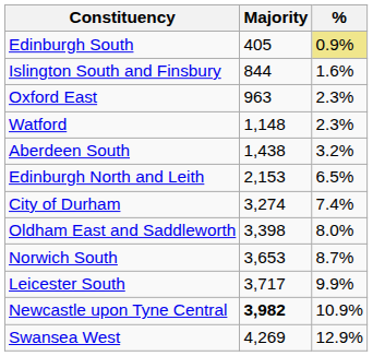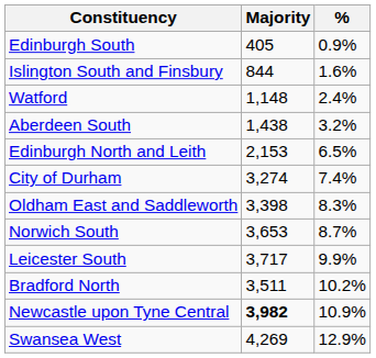Edinburgh South | %: khaki background -> no background
- row: Oxford East | 963 | 2.3%
Watford | %: 2.3% -> 2.4%
Oldham East and Saddleworth | %: 8.0% -> 8.3%
+ row: Bradford North | 3,511 | 10.2%
